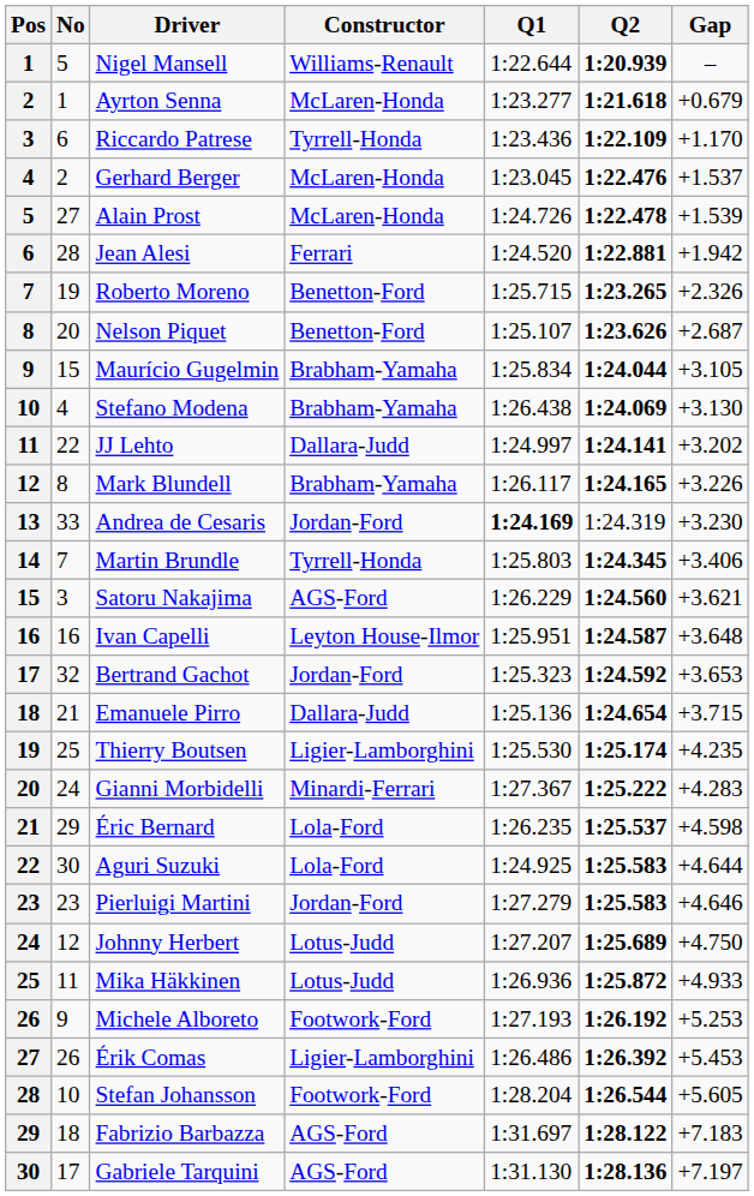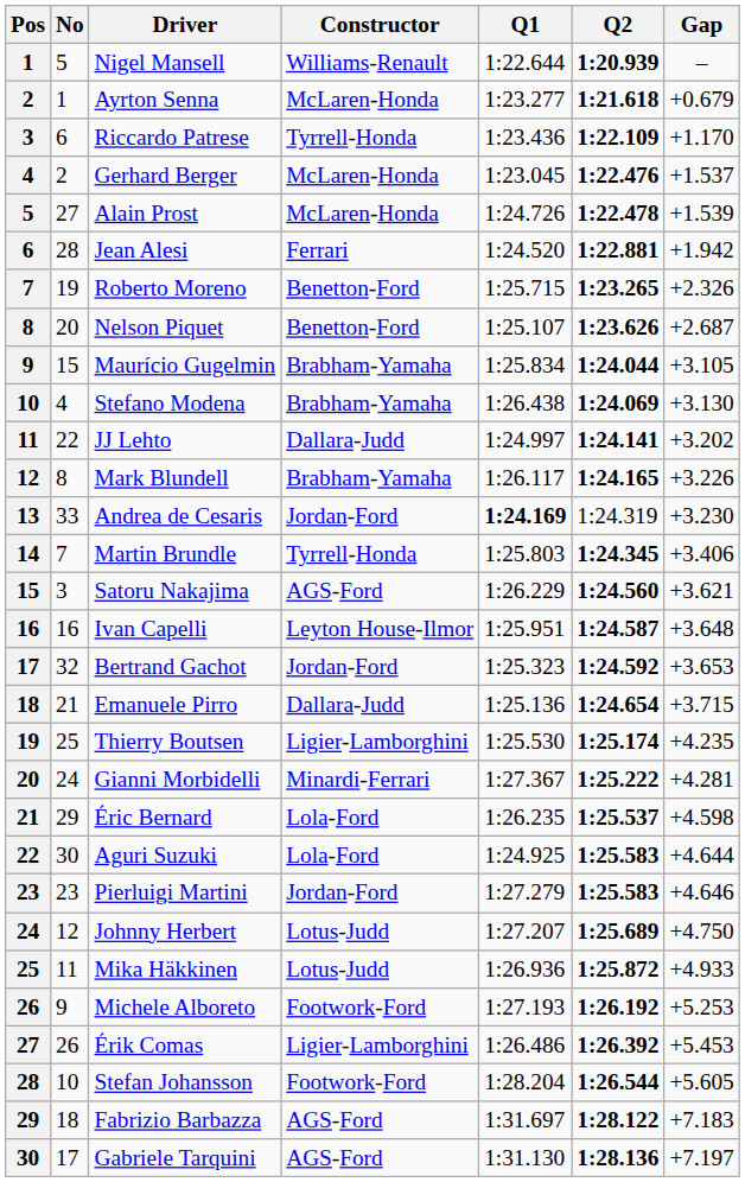Gianni Morbidelli | Gap: +4.283 -> +4.281
